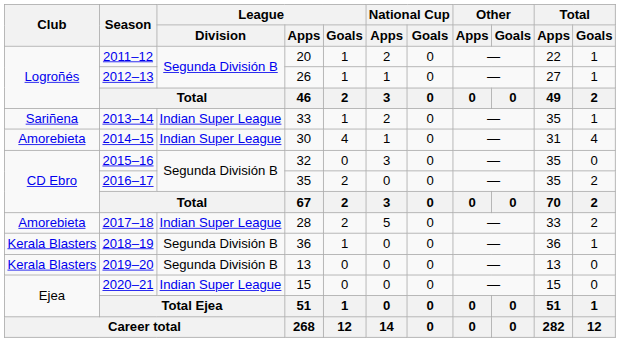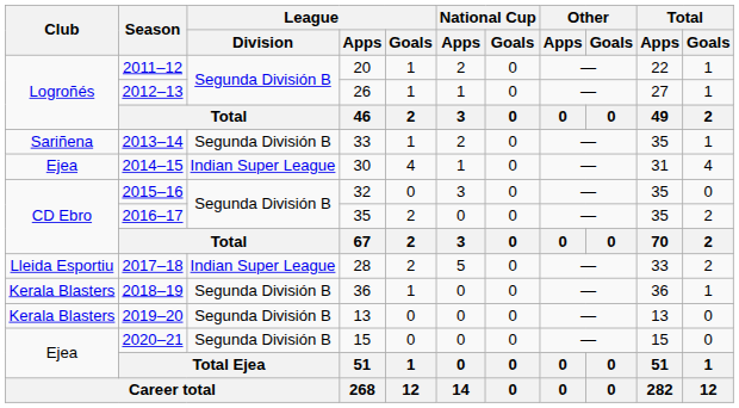2013–14 | League / Division: Indian Super League -> Segunda División B
2014–15 | Club: Amorebieta -> Ejea
2017–18 | Club: Amorebieta -> Lleida Esportiu
2020–21 | League / Division: Indian Super League -> Segunda División B
